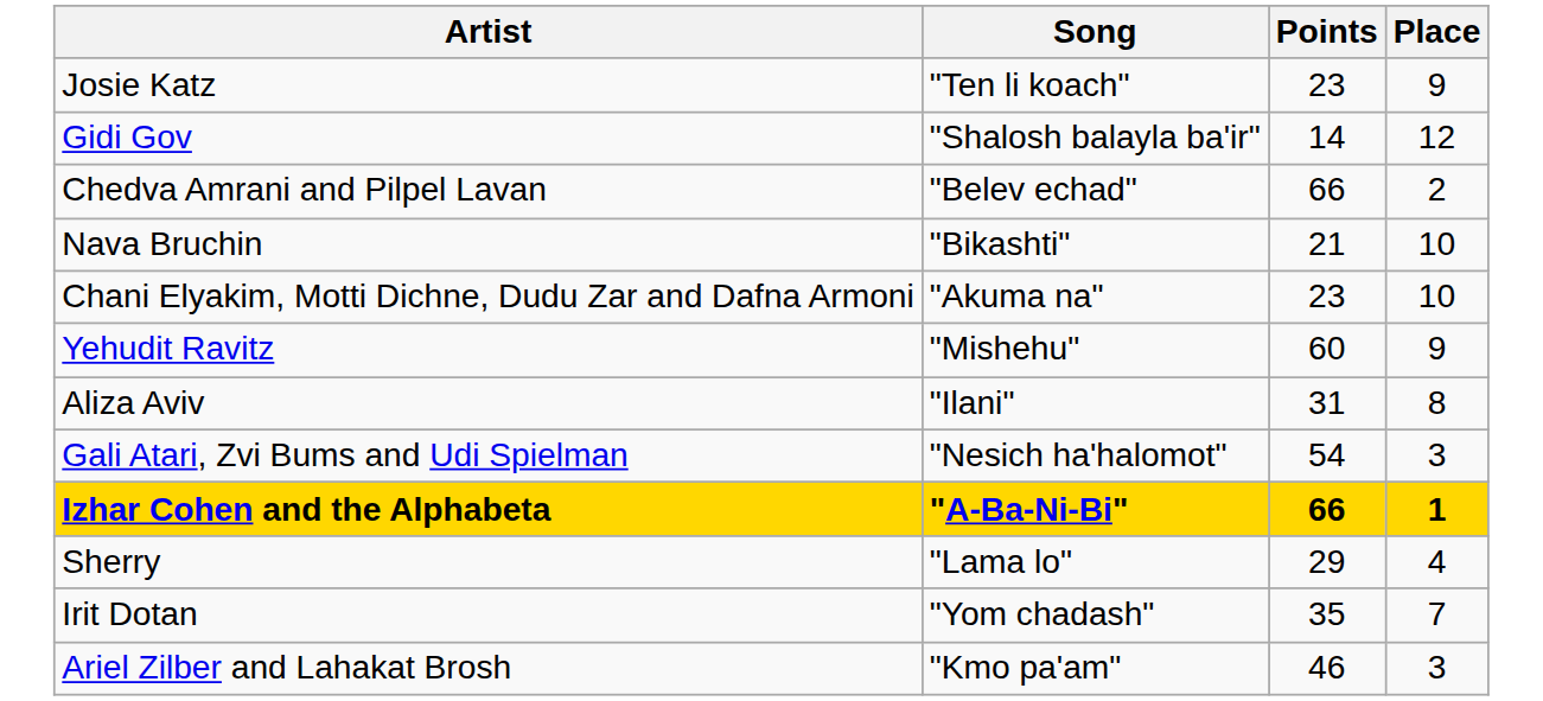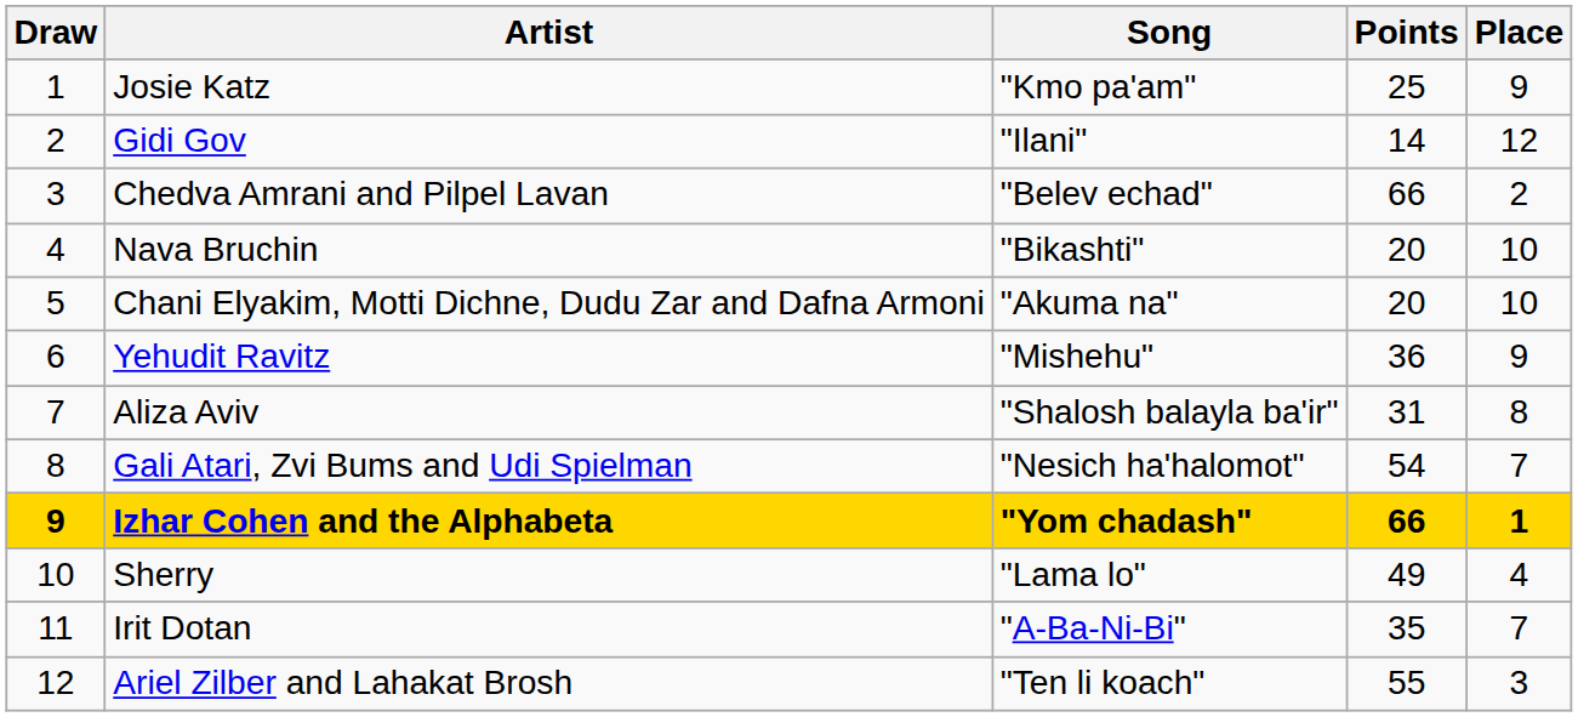+ column: Draw | 1 | 2 | 3 | 4 | 5 | 6 | 7 | 8 | 9 | 10 | 11 | 12
Josie Katz | Song: "Ten li koach" -> "Kmo pa'am"
Josie Katz | Points: 23 -> 25
Gidi Gov | Song: "Shalosh balayla ba'ir" -> "Ilani"
Nava Bruchin | Points: 21 -> 20
Chani Elyakim, Motti Dichne, Dudu Zar and Dafna Armoni | Points: 23 -> 20
Yehudit Ravitz | Points: 60 -> 36
Aliza Aviv | Song: "Ilani" -> "Shalosh balayla ba'ir"
Gali Atari, Zvi Bums and Udi Spielman | Place: 3 -> 7
Izhar Cohen and the Alphabeta | Song: "A-Ba-Ni-Bi" -> "Yom chadash"
Sherry | Points: 29 -> 49
Irit Dotan | Song: "Yom chadash" -> "A-Ba-Ni-Bi"
Ariel Zilber and Lahakat Brosh | Song: "Kmo pa'am" -> "Ten li koach"
Ariel Zilber and Lahakat Brosh | Points: 46 -> 55
